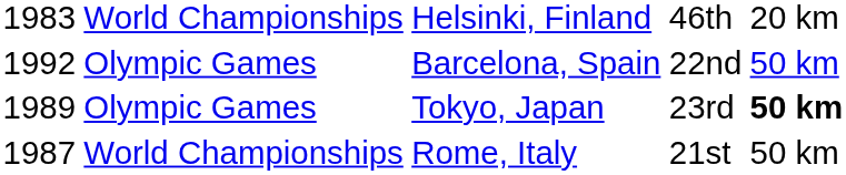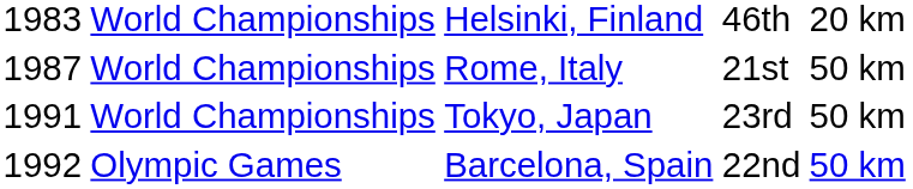rows swapped: Rome, Italy <-> Barcelona, Spain
Tokyo, Japan | column 1: 1989 -> 1991
Tokyo, Japan | column 2: Olympic Games -> World Championships
Tokyo, Japan | column 5: bold -> normal
